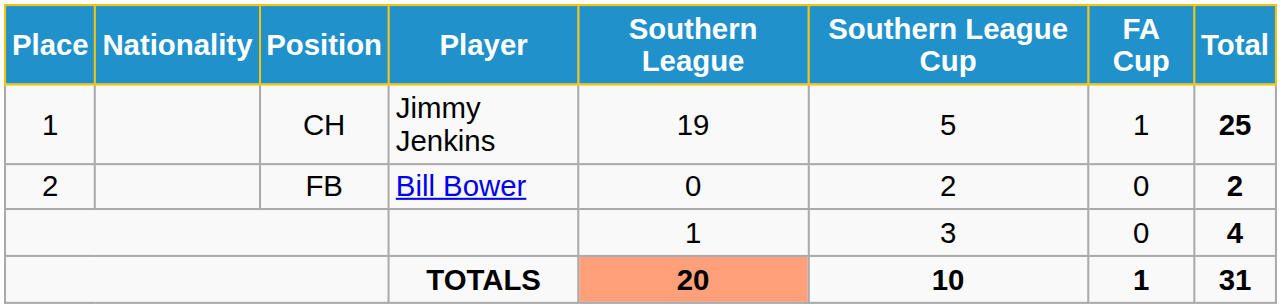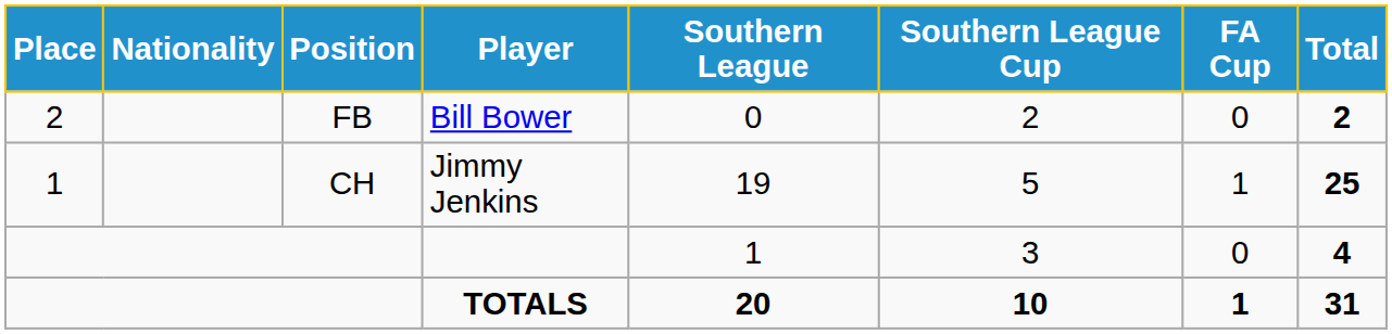rows swapped: Jimmy Jenkins <-> Bill Bower
TOTALS | Southern League: lightsalmon background -> no background
